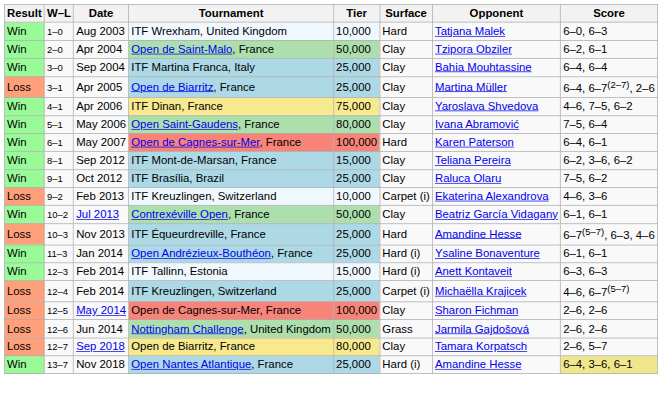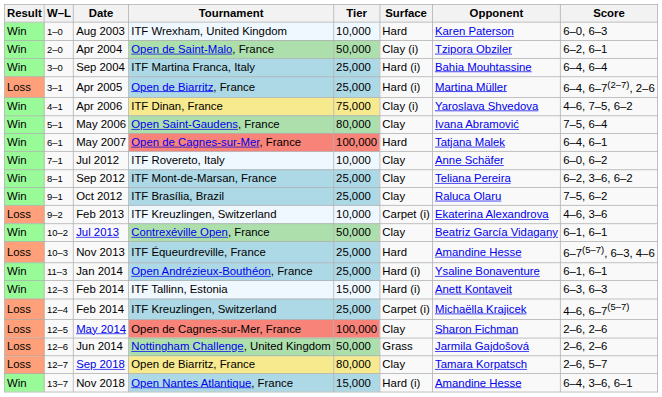Aug 2003 | Opponent: Tatjana Malek -> Karen Paterson
Apr 2004 | Surface: Clay -> Clay (i)
Sep 2004 | Surface: Clay -> Hard (i)
Apr 2005 | Surface: Clay -> Hard (i)
Apr 2006 | Surface: Clay -> Clay (i)
May 2007 | Opponent: Karen Paterson -> Tatjana Malek
+ row: Win | 7–1 | Jul 2012 | ITF Rovereto, Italy | 10,000 | Clay | Anne Schäfer | 6–0, 6–2
Sep 2012 | Tier: 15,000 -> 25,000
Nov 2018 | Tier: 25,000 -> 15,000
Nov 2018 | Score: khaki background -> no background
